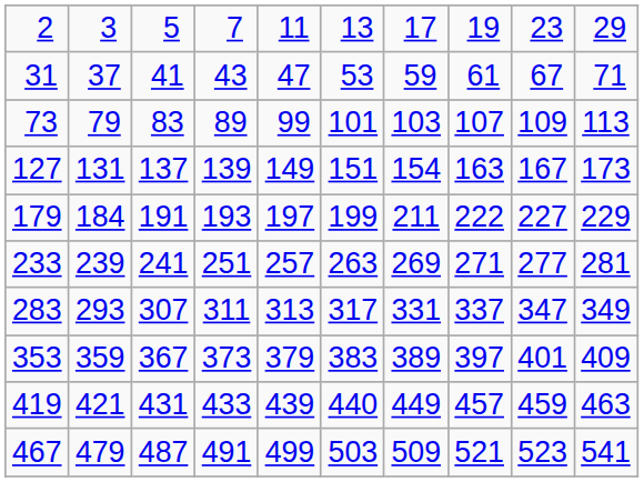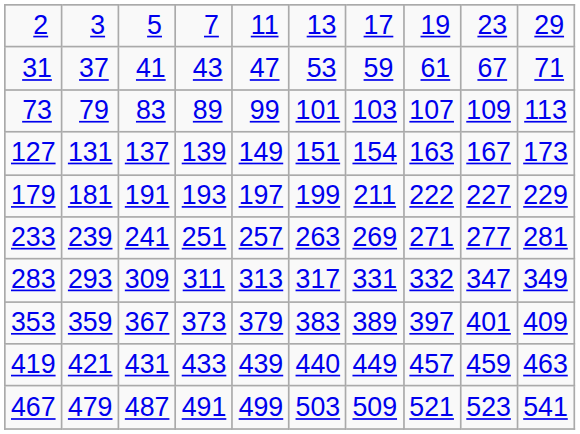179 | column 2: 184 -> 181
283 | column 3: 307 -> 309
283 | column 8: 337 -> 332
